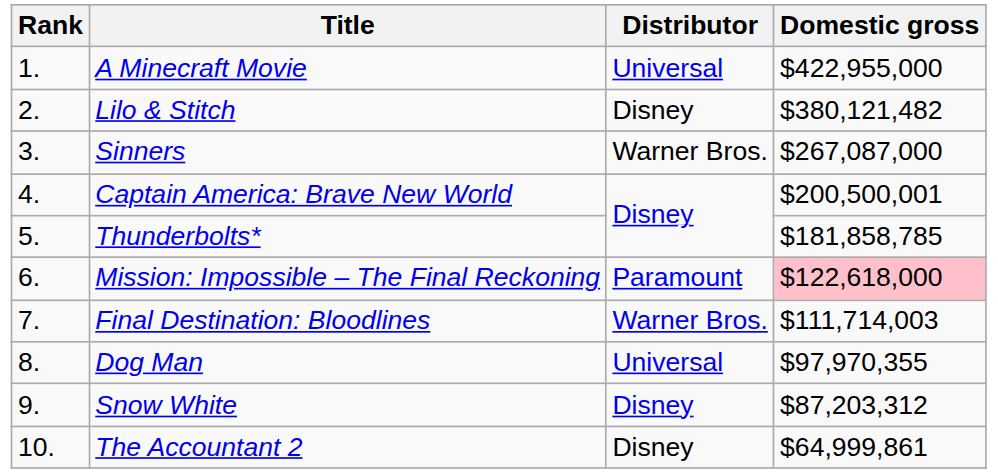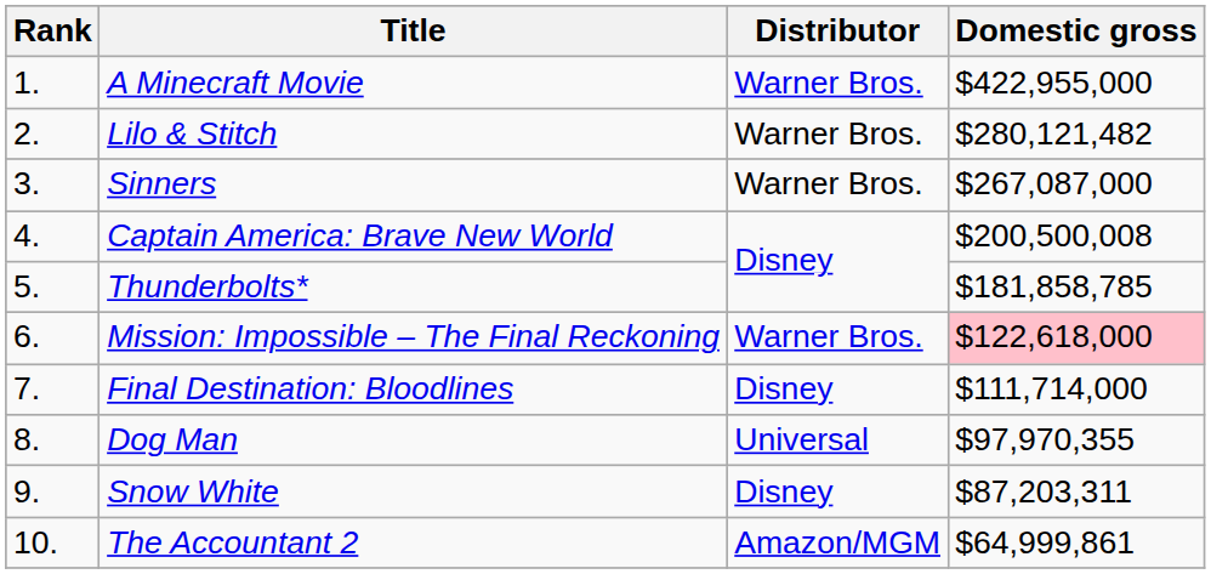A Minecraft Movie | Distributor: Universal -> Warner Bros.
Lilo & Stitch | Distributor: Disney -> Warner Bros.
Lilo & Stitch | Domestic gross: $380,121,482 -> $280,121,482
Captain America: Brave New World | Domestic gross: $200,500,001 -> $200,500,008
Mission: Impossible – The Final Reckoning | Distributor: Paramount -> Warner Bros.
Final Destination: Bloodlines | Distributor: Warner Bros. -> Disney
Final Destination: Bloodlines | Domestic gross: $111,714,003 -> $111,714,000
Snow White | Domestic gross: $87,203,312 -> $87,203,311
The Accountant 2 | Distributor: Disney -> Amazon/MGM
